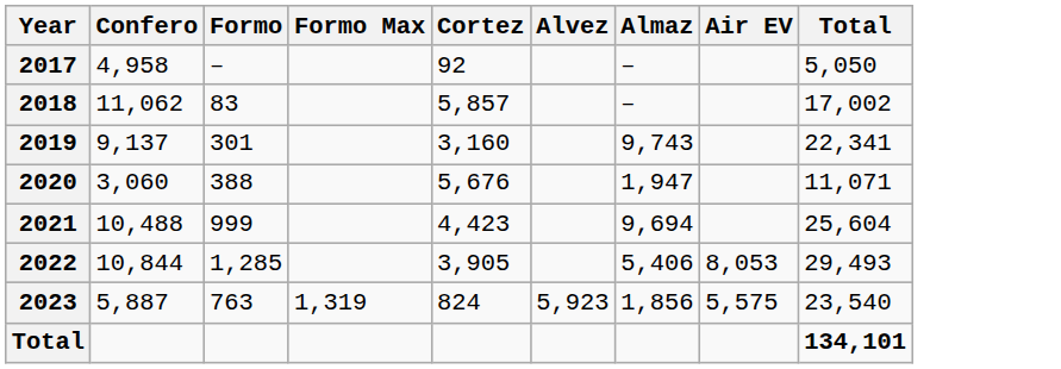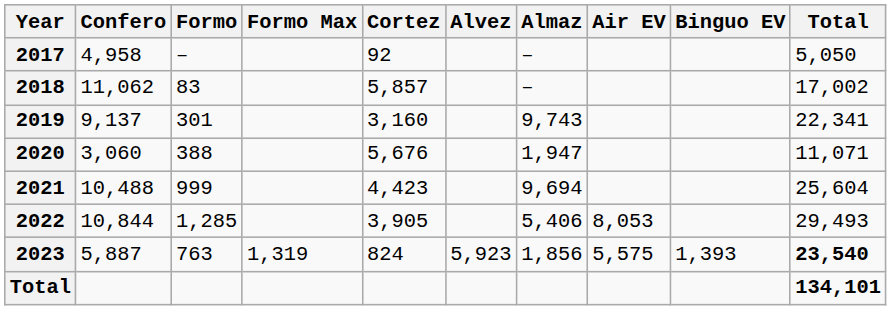+ column: Binguo EV | 1,393
2023 | Total: normal -> bold
